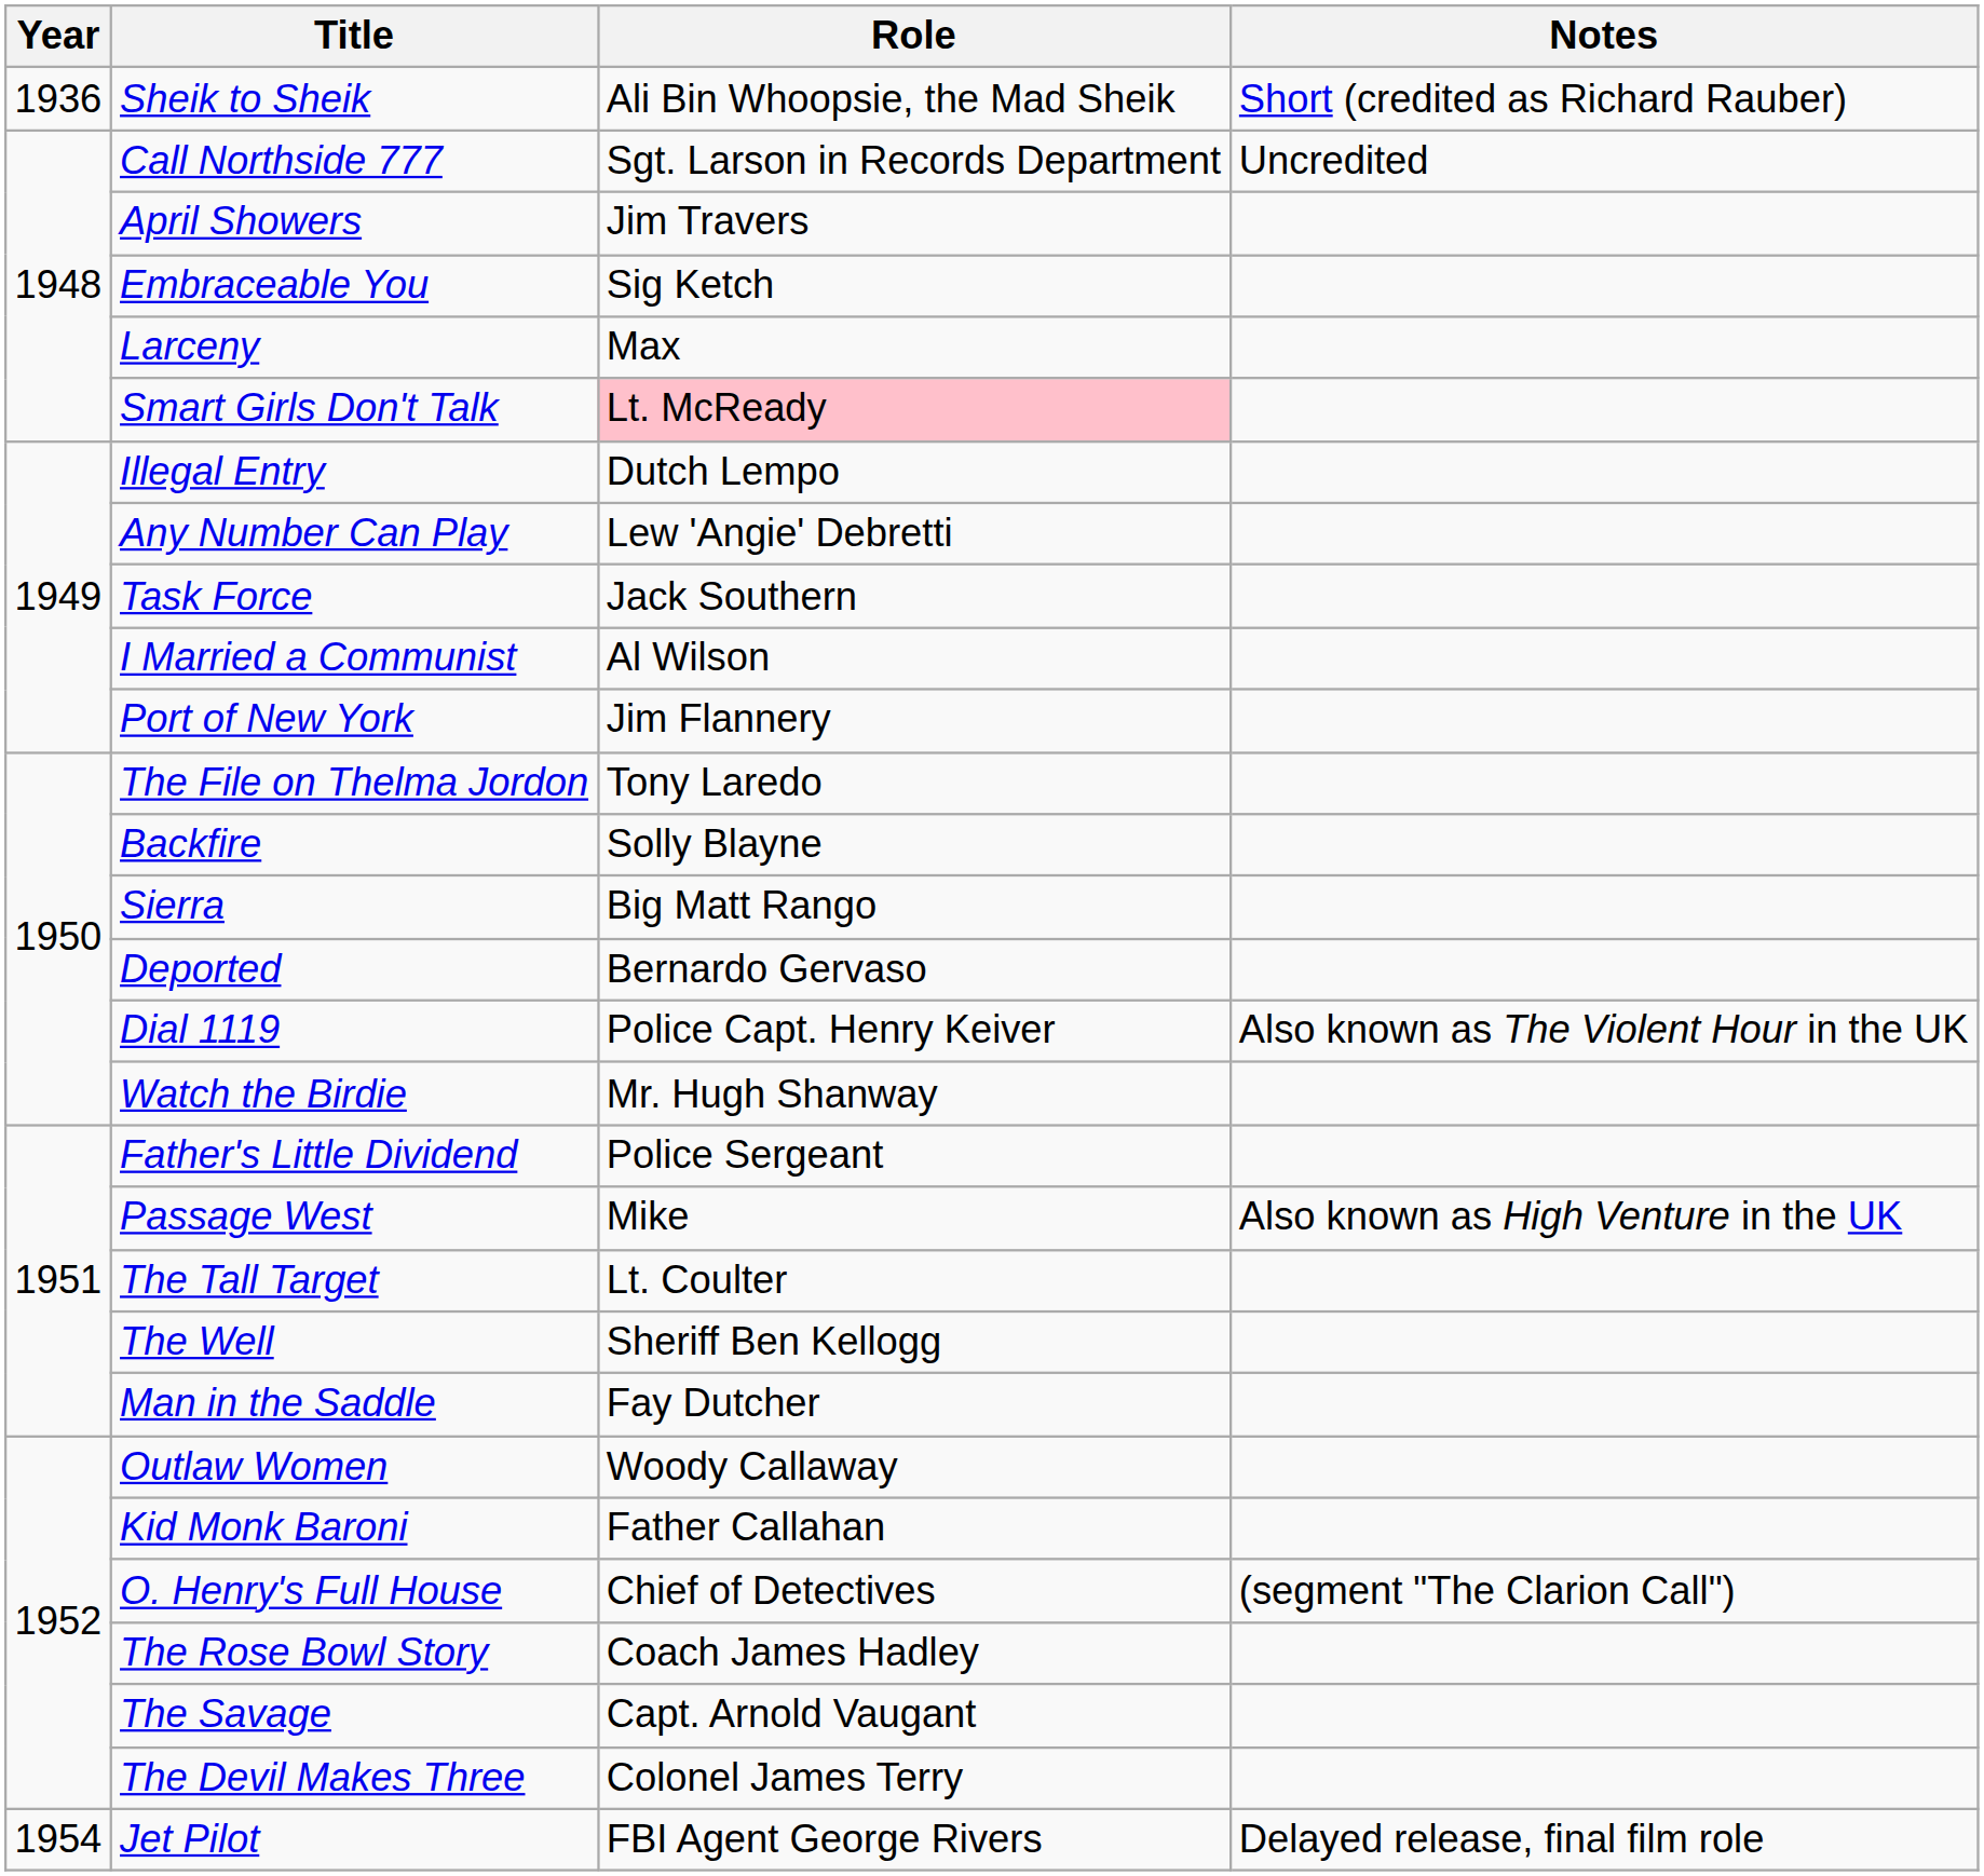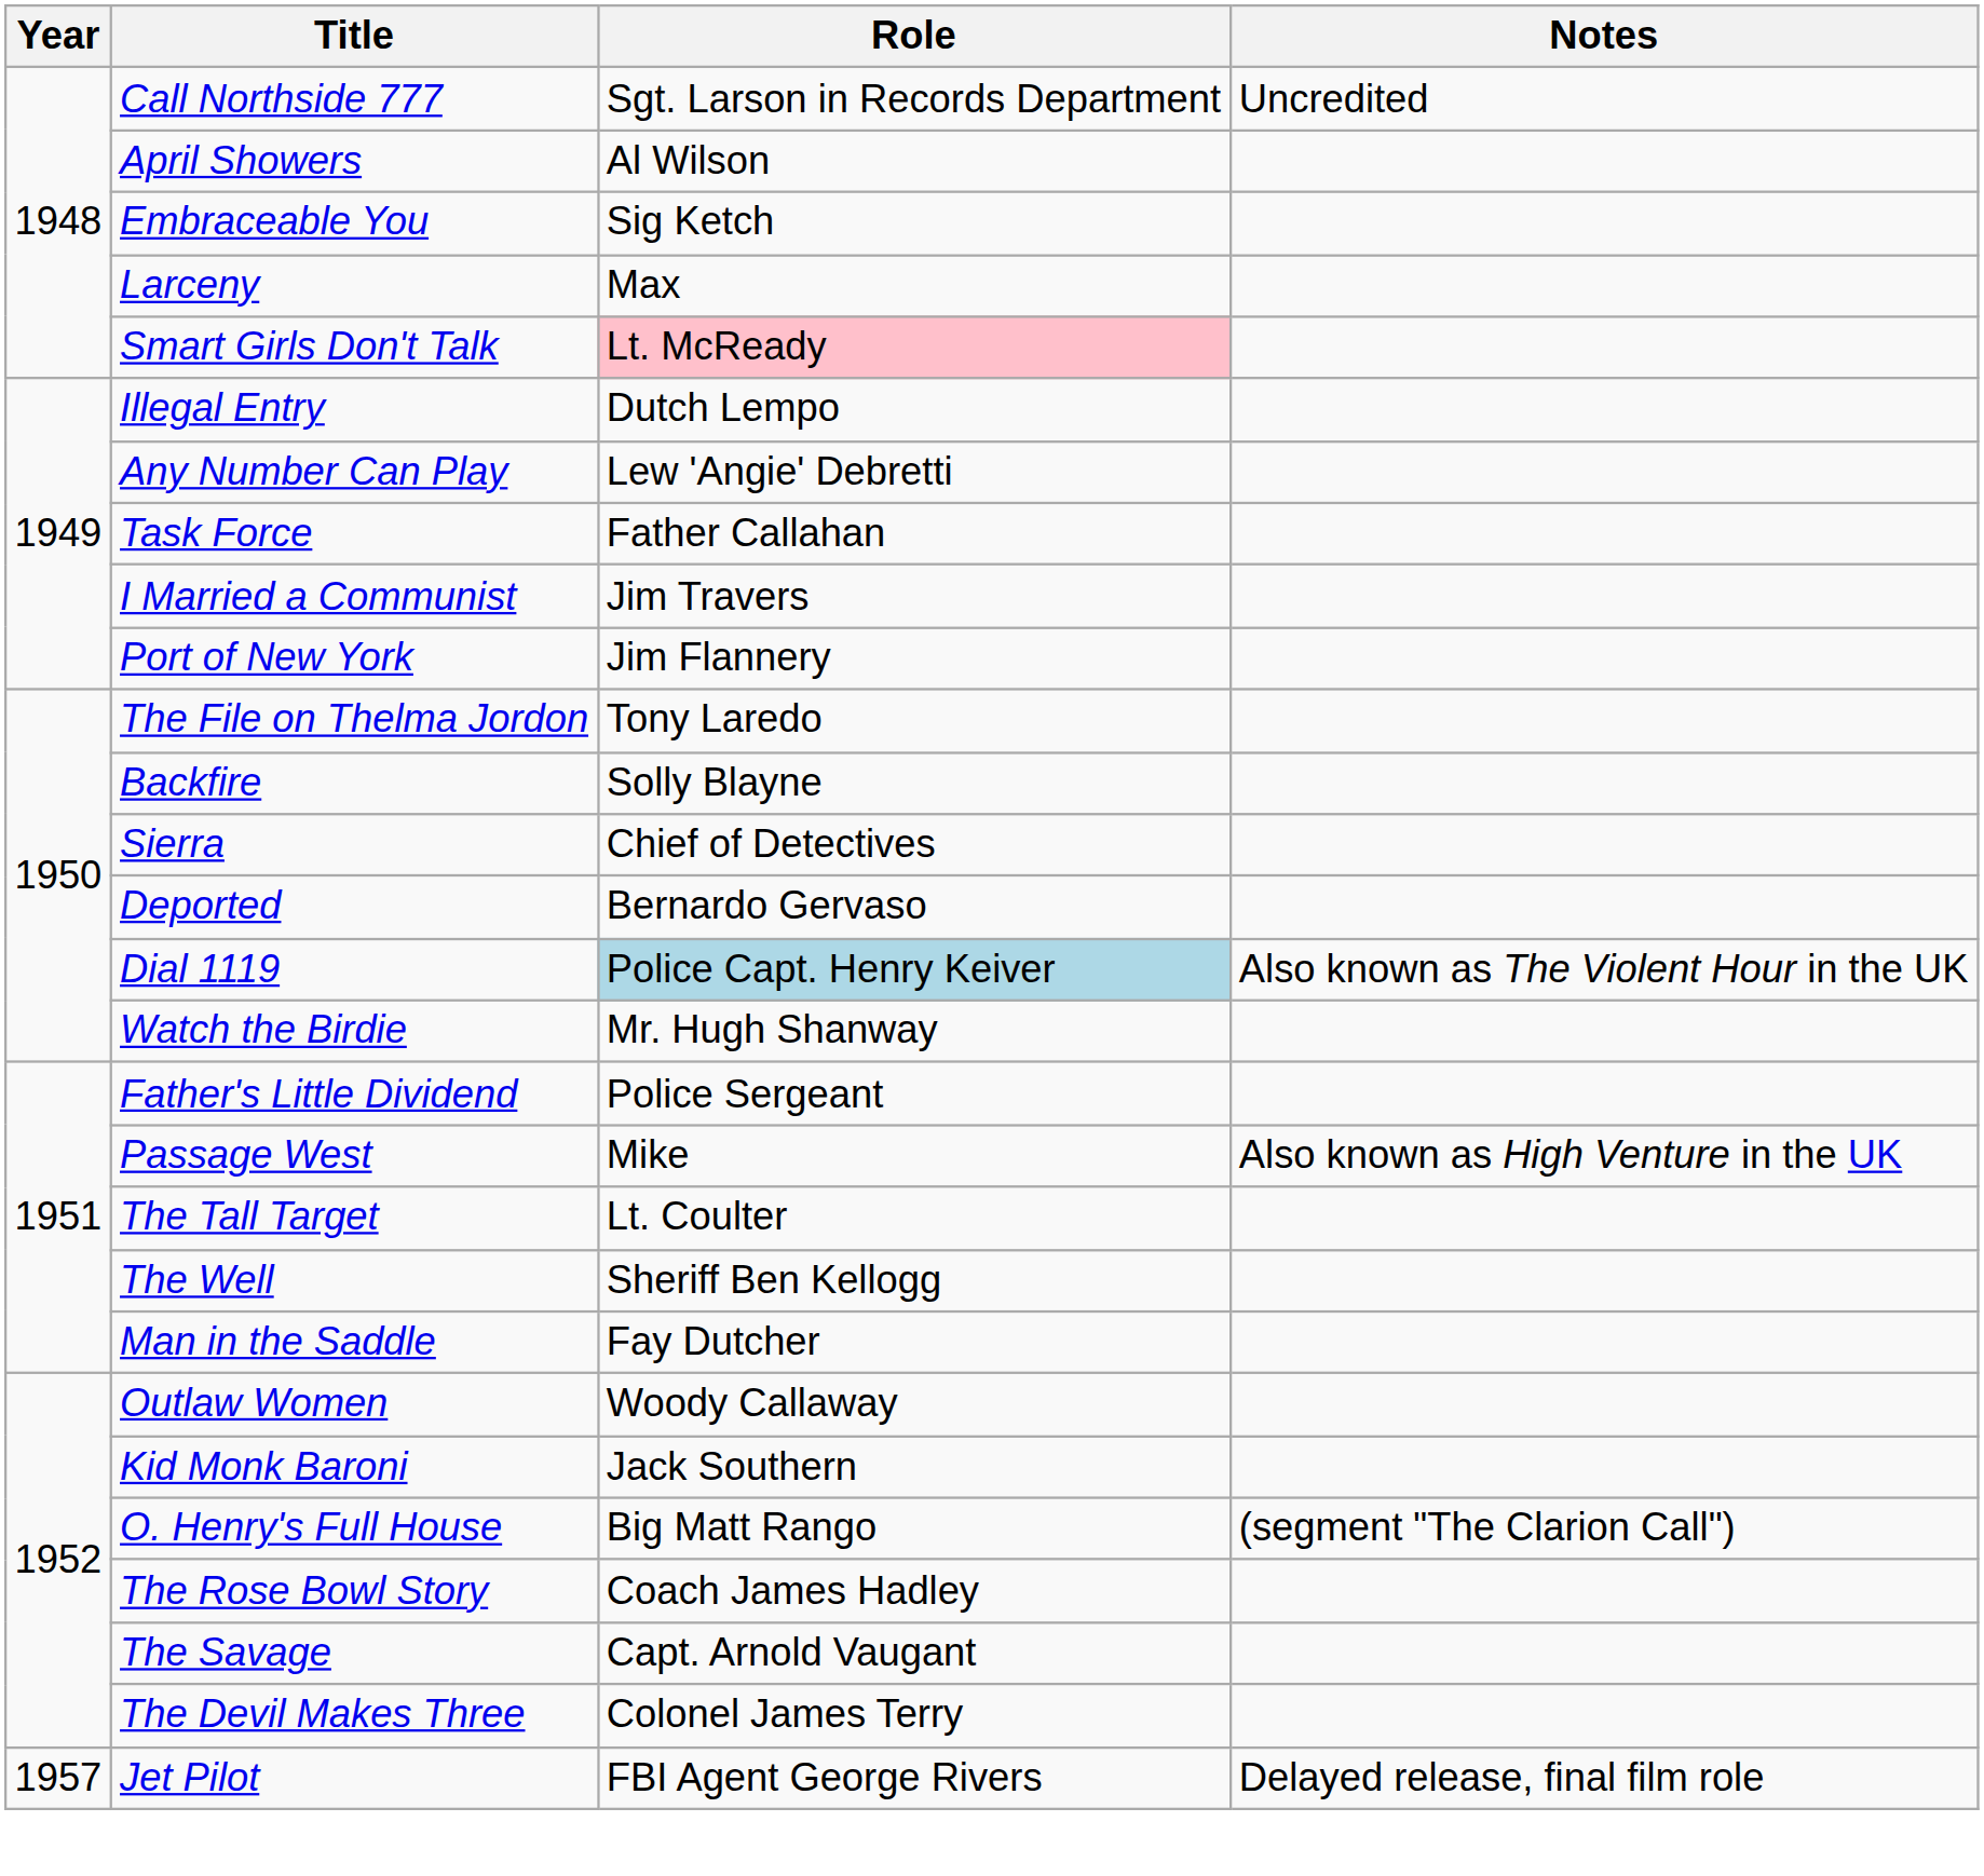- row: 1936 | Sheik to Sheik | Ali Bin Whoopsie, the Mad Sheik | Short (credited as Richard Rauber)
April Showers | Role: Jim Travers -> Al Wilson
Task Force | Role: Jack Southern -> Father Callahan
I Married a Communist | Role: Al Wilson -> Jim Travers
Sierra | Role: Big Matt Rango -> Chief of Detectives
Dial 1119 | Role: no background -> lightblue background
Kid Monk Baroni | Role: Father Callahan -> Jack Southern
O. Henry's Full House | Role: Chief of Detectives -> Big Matt Rango
Jet Pilot | Year: 1954 -> 1957
